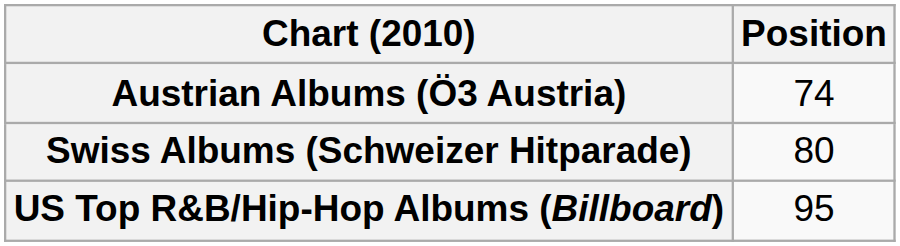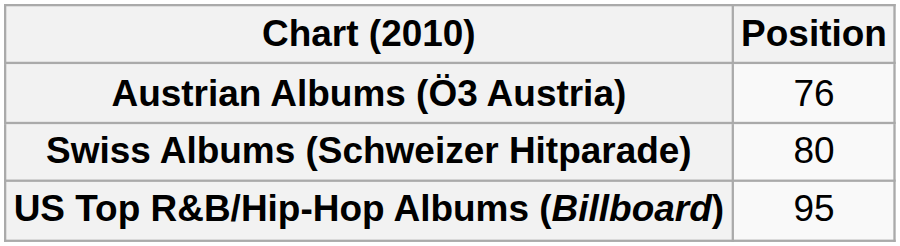Austrian Albums (Ö3 Austria) | Position: 74 -> 76
